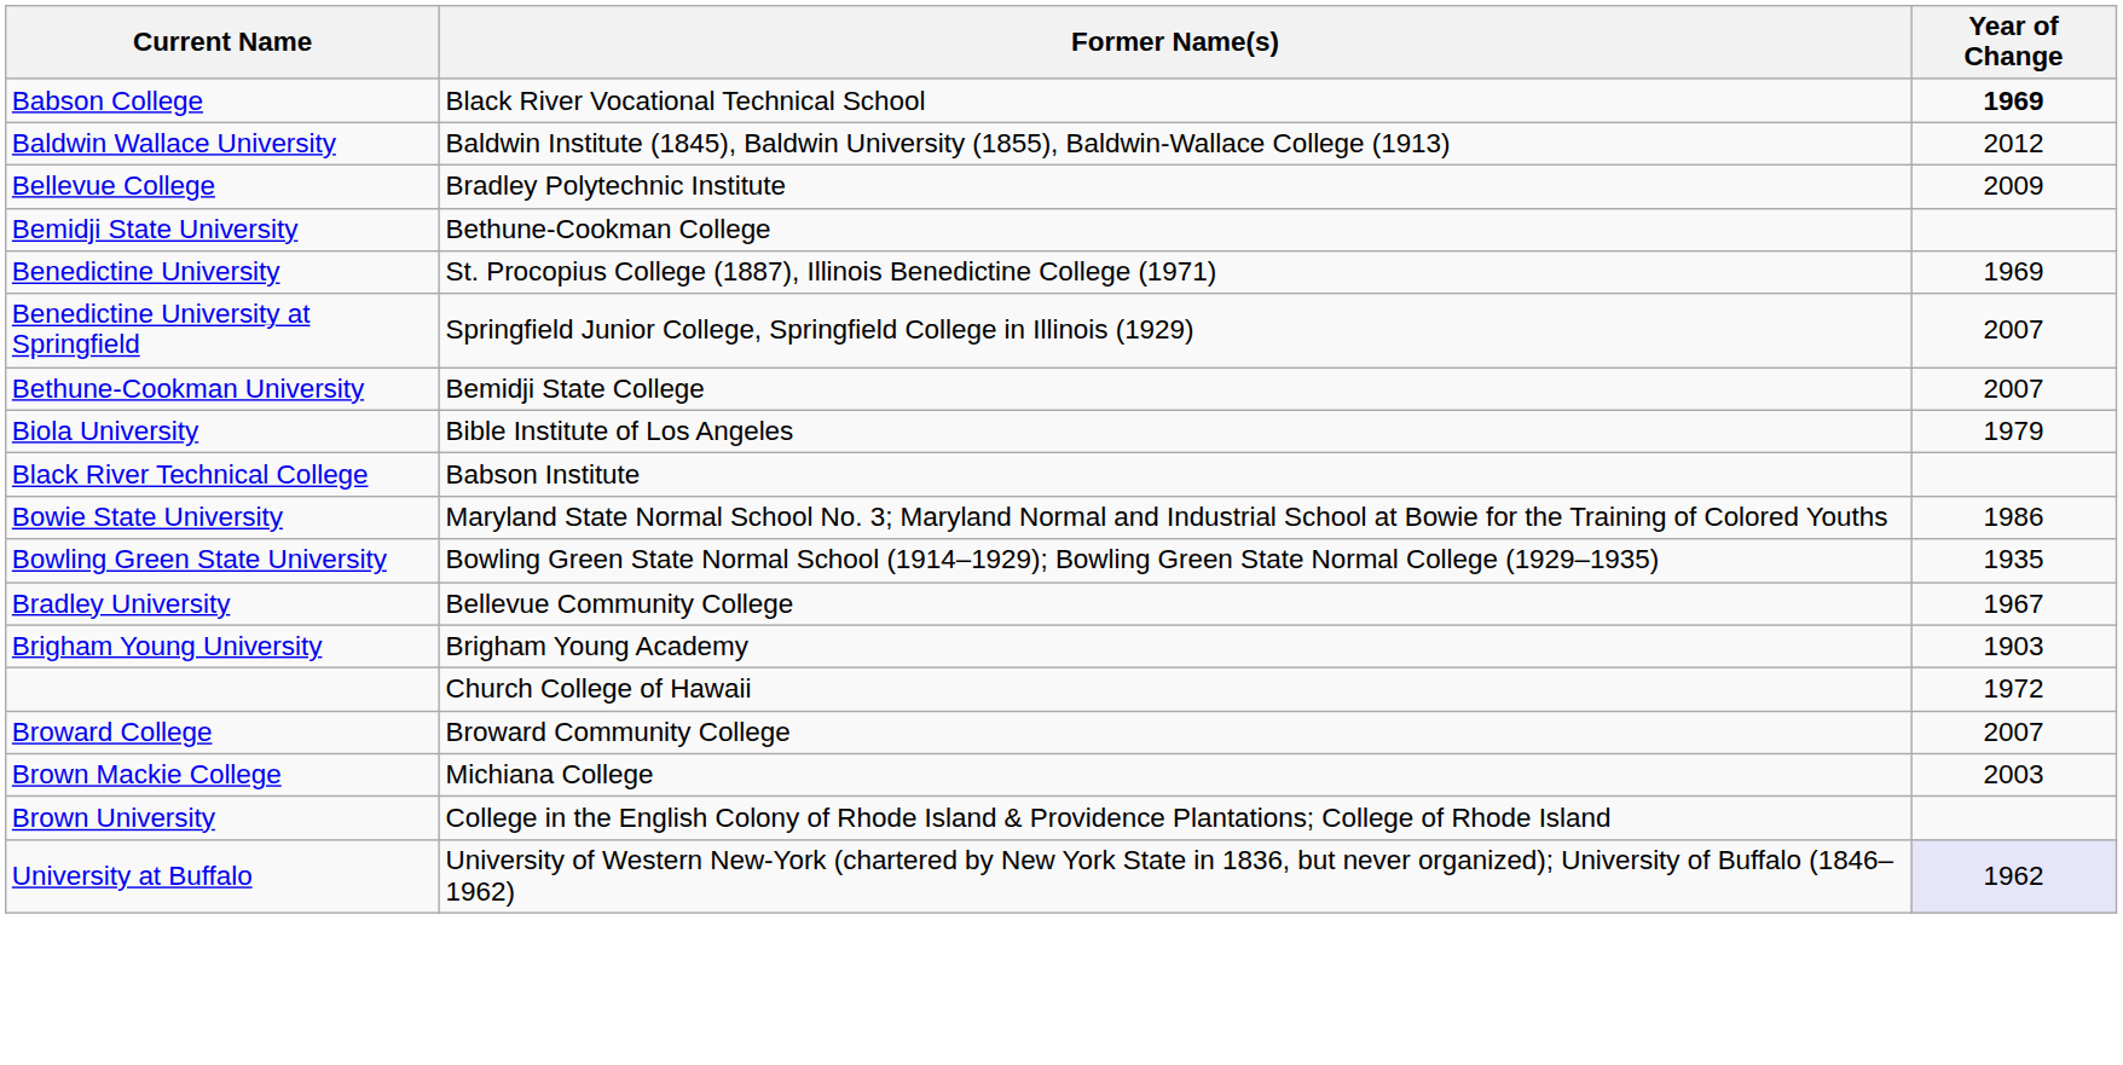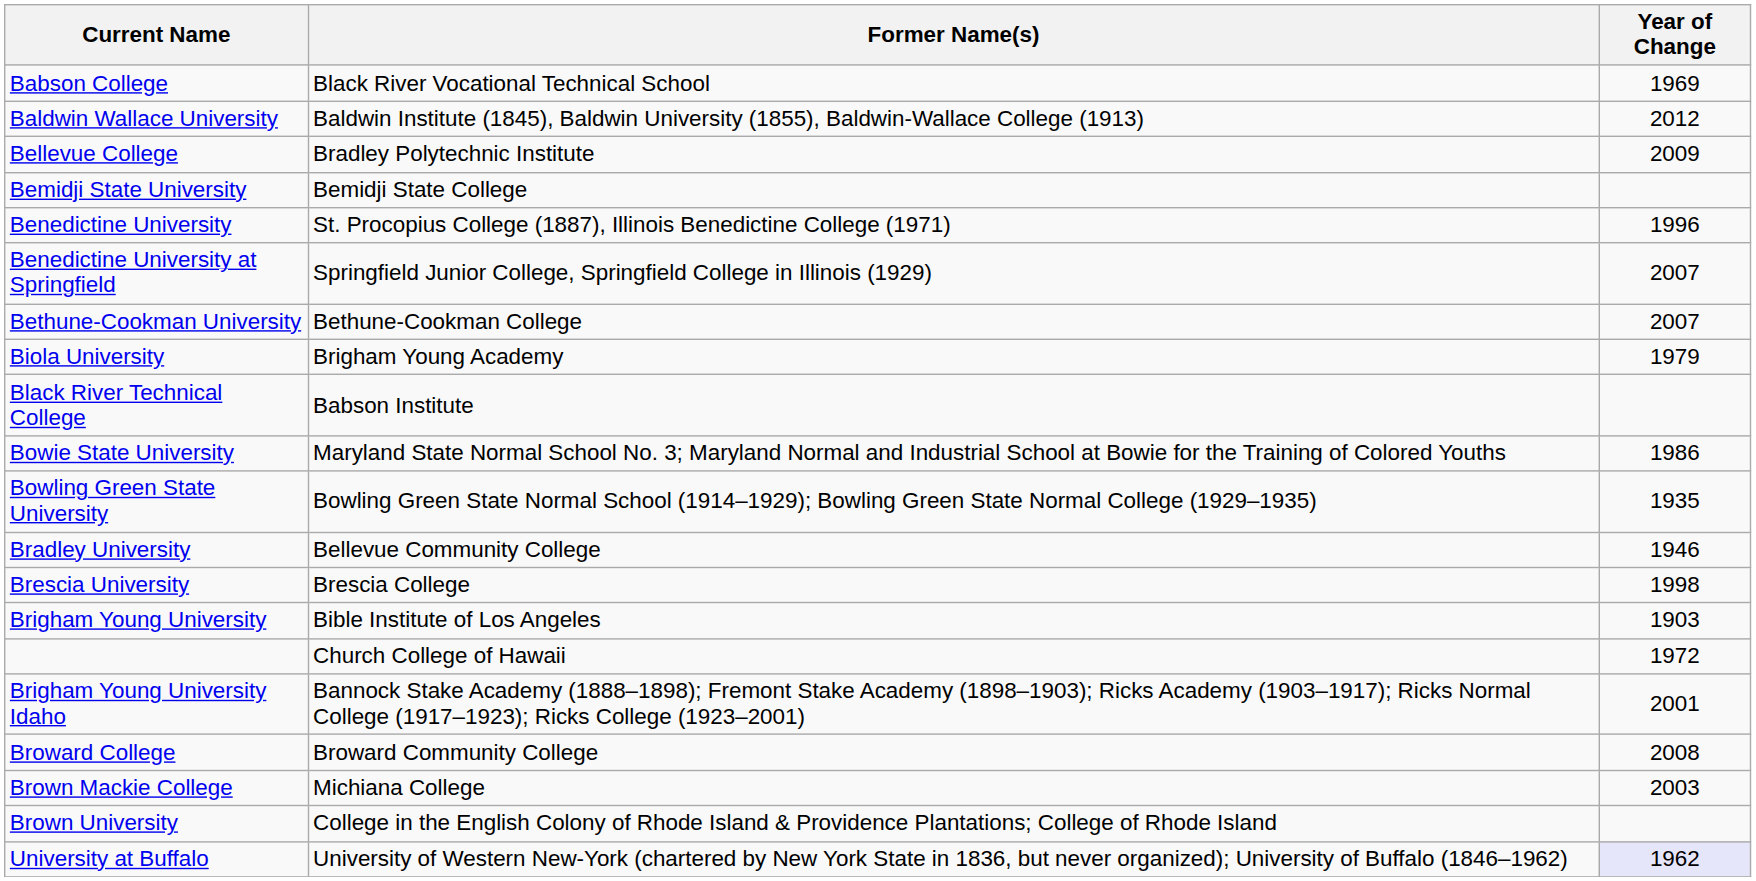Babson College | Year of Change: bold -> normal
Bemidji State University | Former Name(s): Bethune-Cookman College -> Bemidji State College
Benedictine University | Year of Change: 1969 -> 1996
Bethune-Cookman University | Former Name(s): Bemidji State College -> Bethune-Cookman College
Biola University | Former Name(s): Bible Institute of Los Angeles -> Brigham Young Academy
Bradley University | Year of Change: 1967 -> 1946
+ row: Brescia University | Brescia College | 1998
Brigham Young University | Former Name(s): Brigham Young Academy -> Bible Institute of Los Angeles
+ row: Brigham Young University Idaho | Bannock Stake Academy (1888–1898); Fremont Stake Academy (1898–1903); Ricks Academy (1903–1917); Ricks Normal College (1917–1923); Ricks College (1923–2001) | 2001
Broward College | Year of Change: 2007 -> 2008
